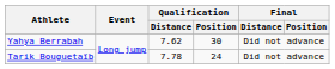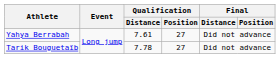Yahya Berrabah | Qualification / Distance: 7.62 -> 7.61
Yahya Berrabah | Qualification / Position: 30 -> 27
Tarik Bouguetaïb | Qualification / Position: 24 -> 27
